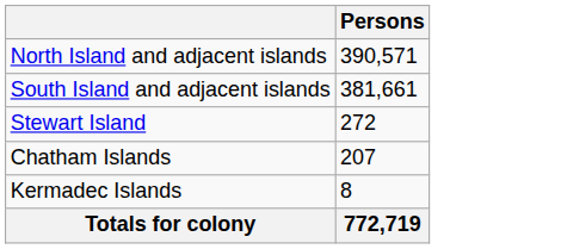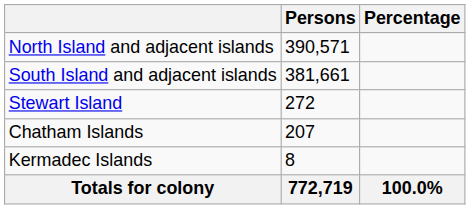+ column: Percentage | 100.0%
